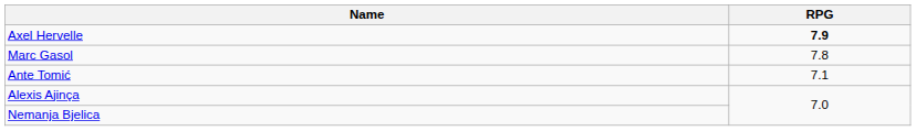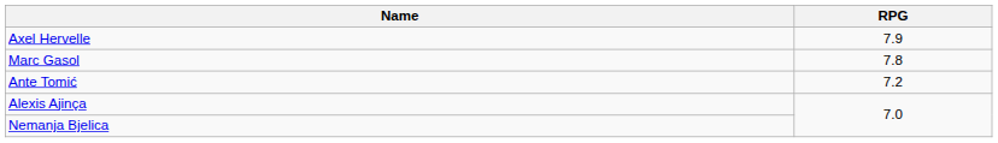Axel Hervelle | RPG: bold -> normal
Ante Tomić | RPG: 7.1 -> 7.2
